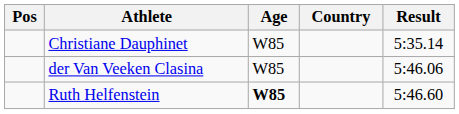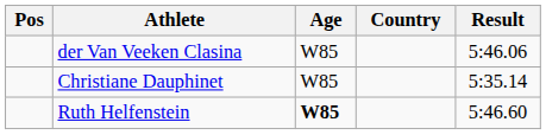rows swapped: Christiane Dauphinet <-> der Van Veeken Clasina
